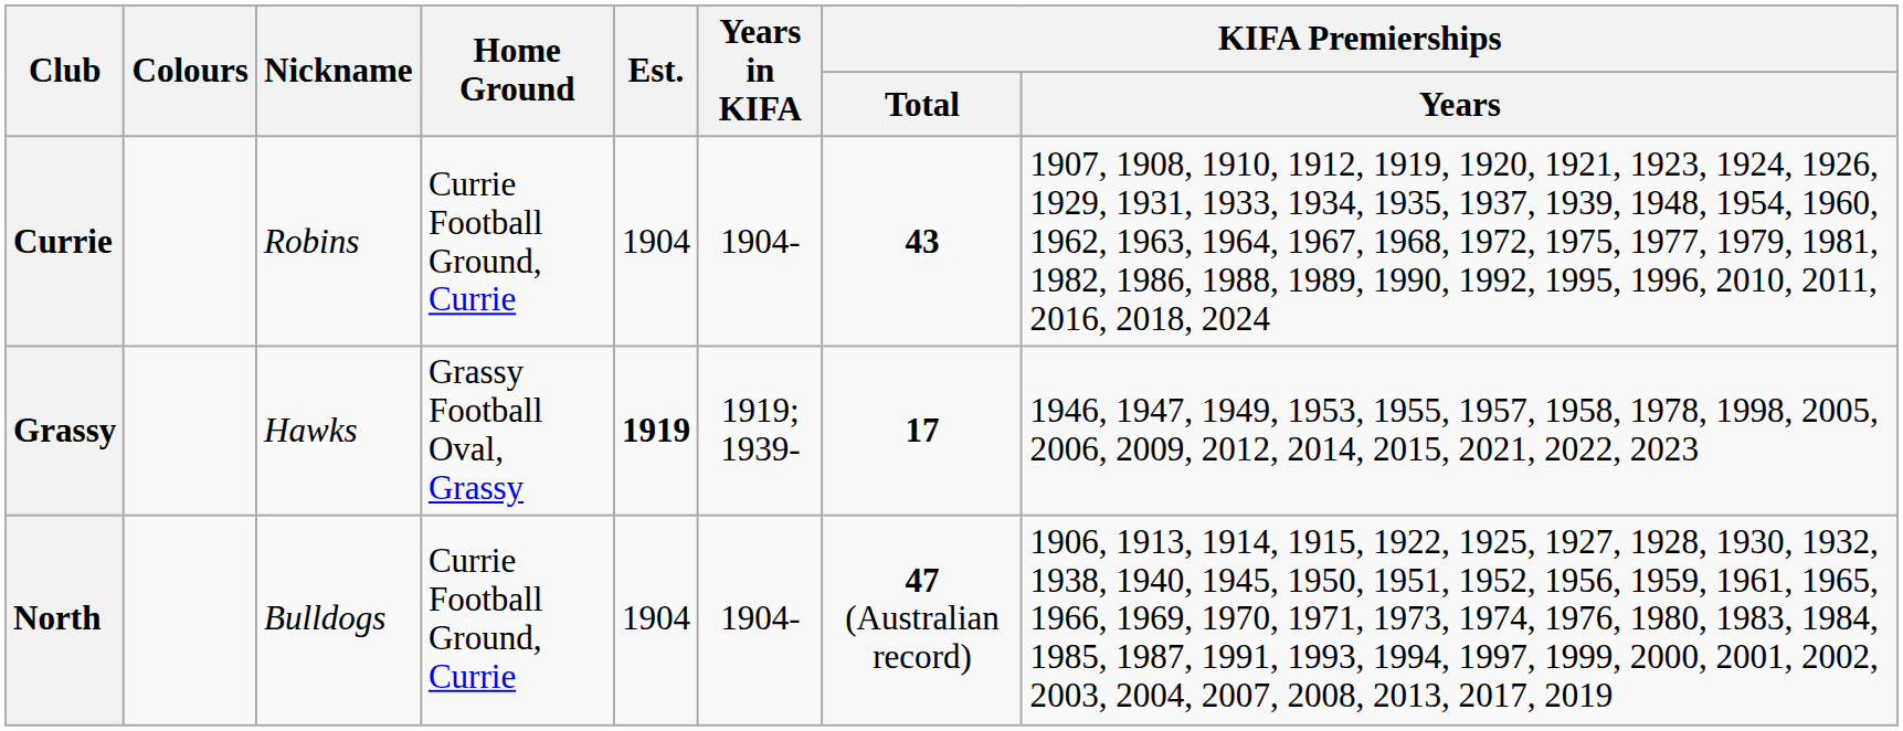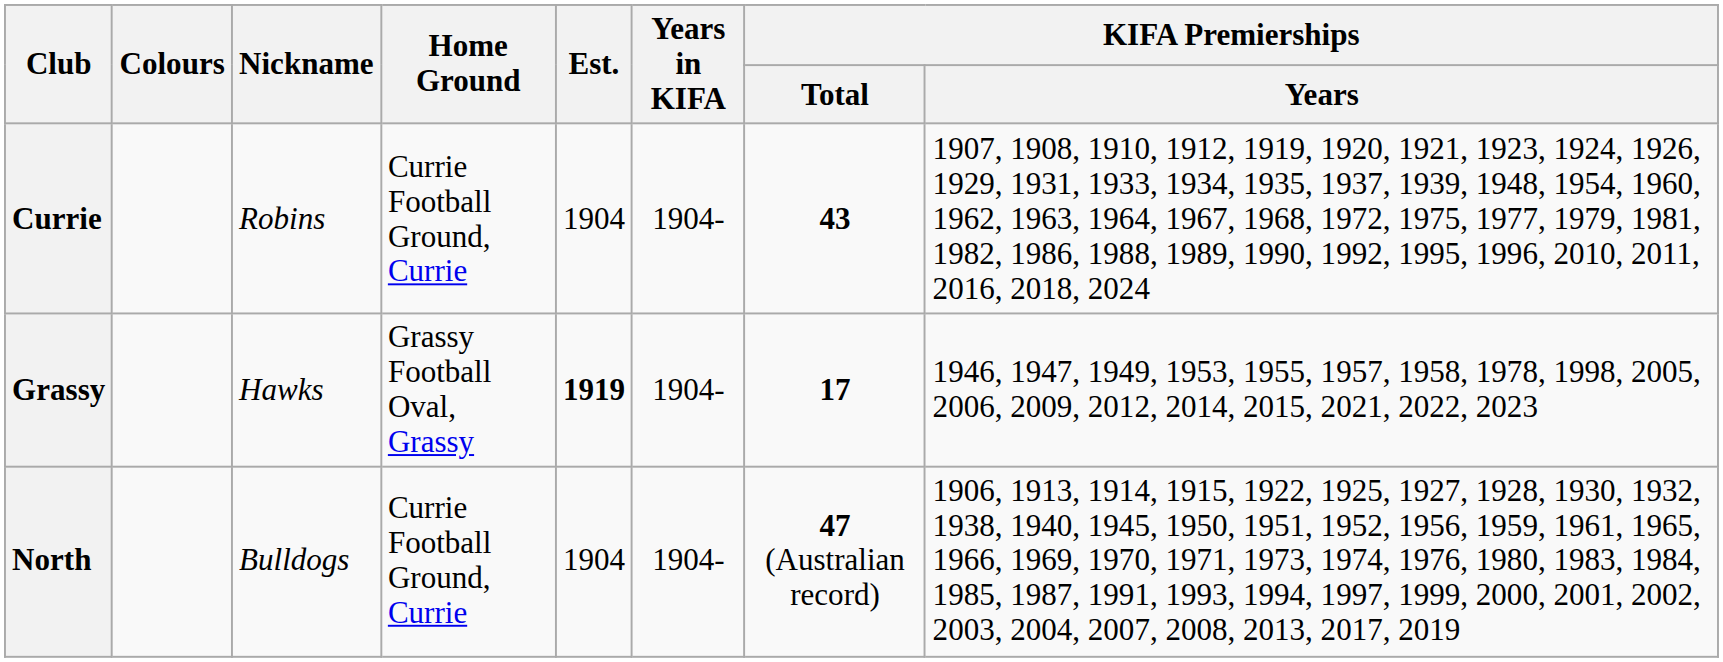Grassy | Years in KIFA: 1919; 1939- -> 1904-
